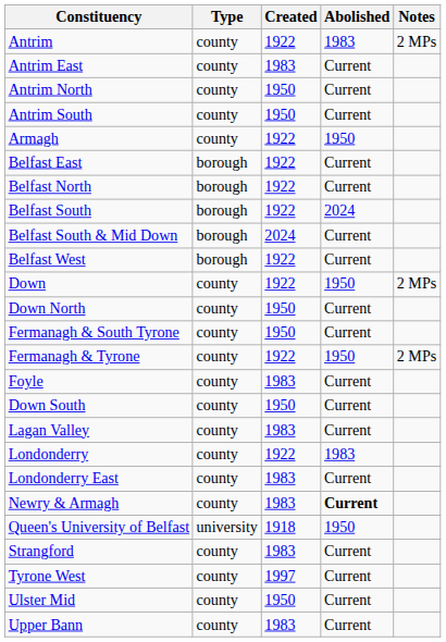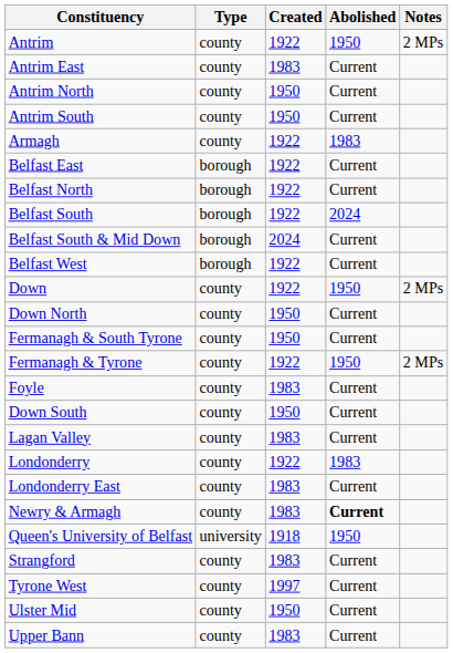Antrim | Abolished: 1983 -> 1950
Armagh | Abolished: 1950 -> 1983
